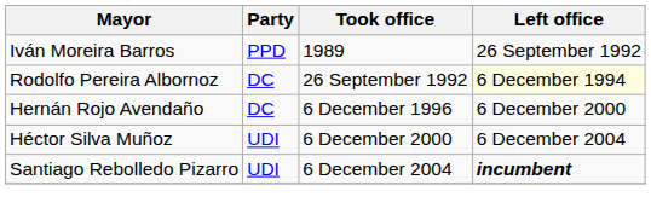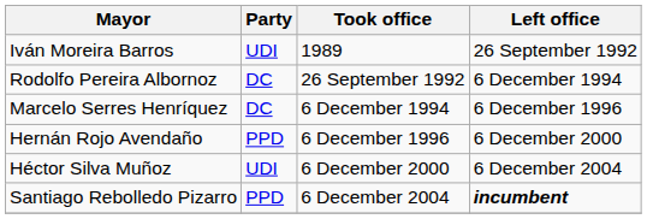Iván Moreira Barros | Party: PPD -> UDI
Rodolfo Pereira Albornoz | Left office: lightyellow background -> no background
+ row: Marcelo Serres Henríquez | DC | 6 December 1994 | 6 December 1996
Hernán Rojo Avendaño | Party: DC -> PPD
Santiago Rebolledo Pizarro | Party: UDI -> PPD
